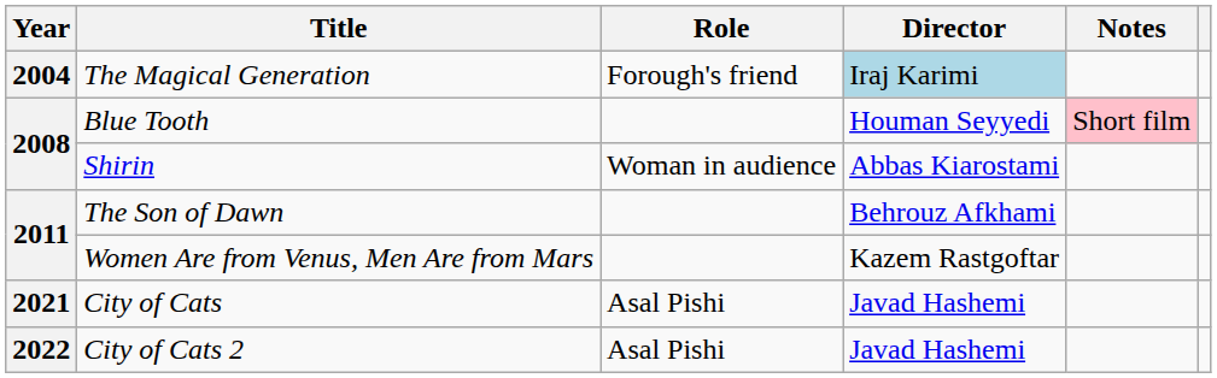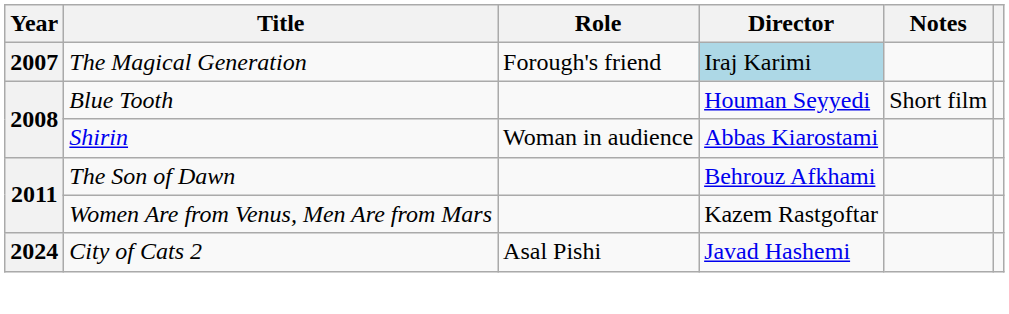The Magical Generation | Year: 2004 -> 2007
Blue Tooth | Notes: pink background -> no background
- row: 2021 | City of Cats | Asal Pishi | Javad Hashemi
City of Cats 2 | Year: 2022 -> 2024
